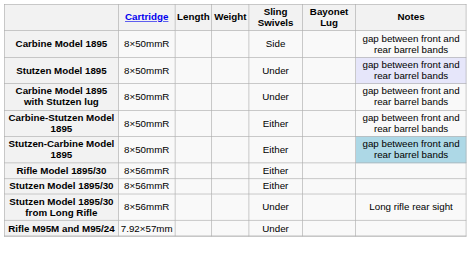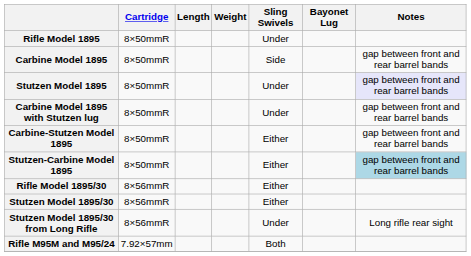+ row: Rifle Model 1895 | 8×50mmR | Under
Rifle M95M and M95/24 | Sling Swivels: Under -> Both
